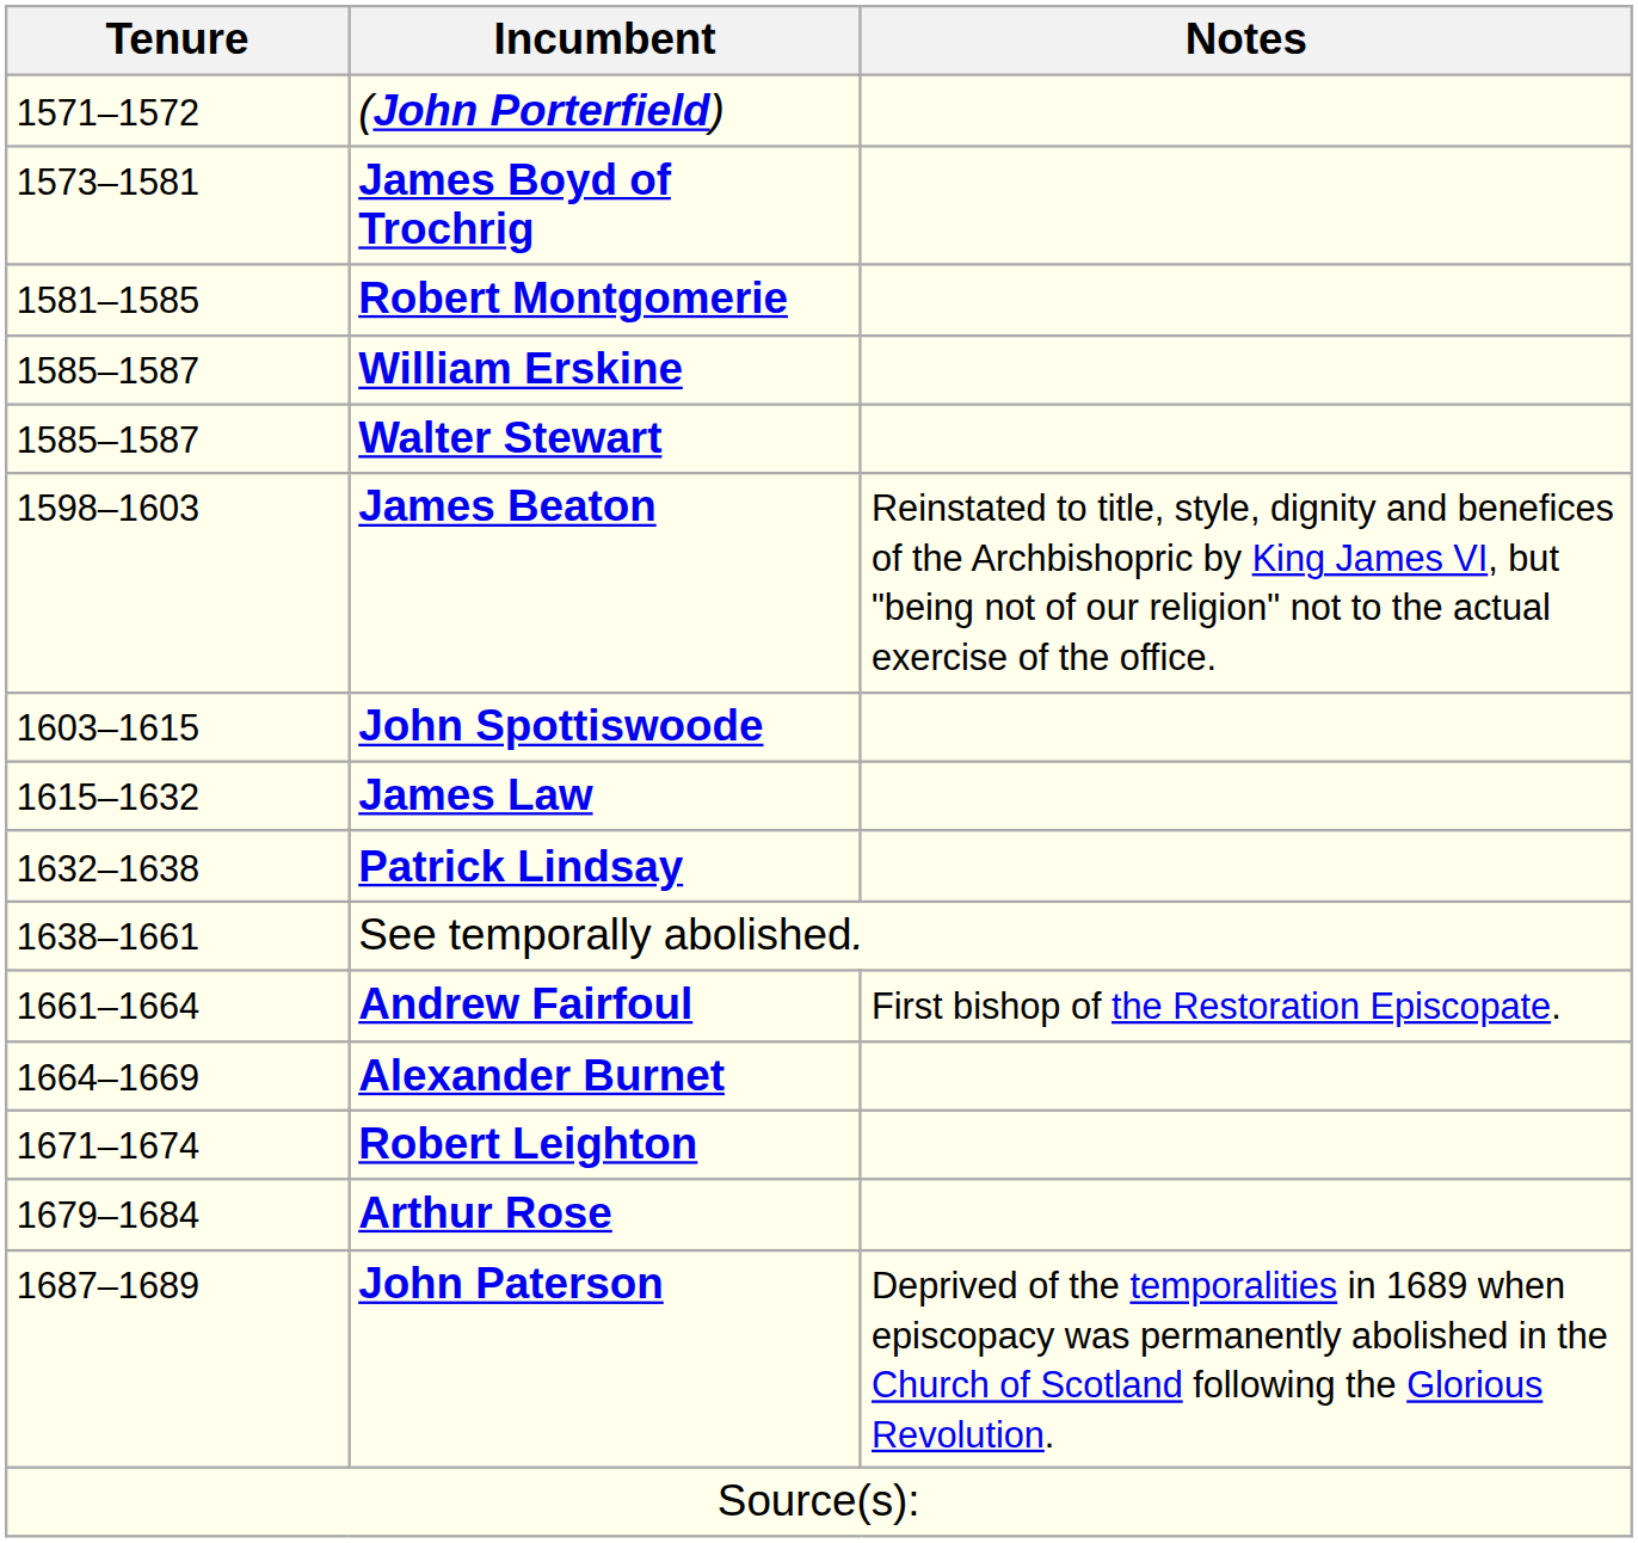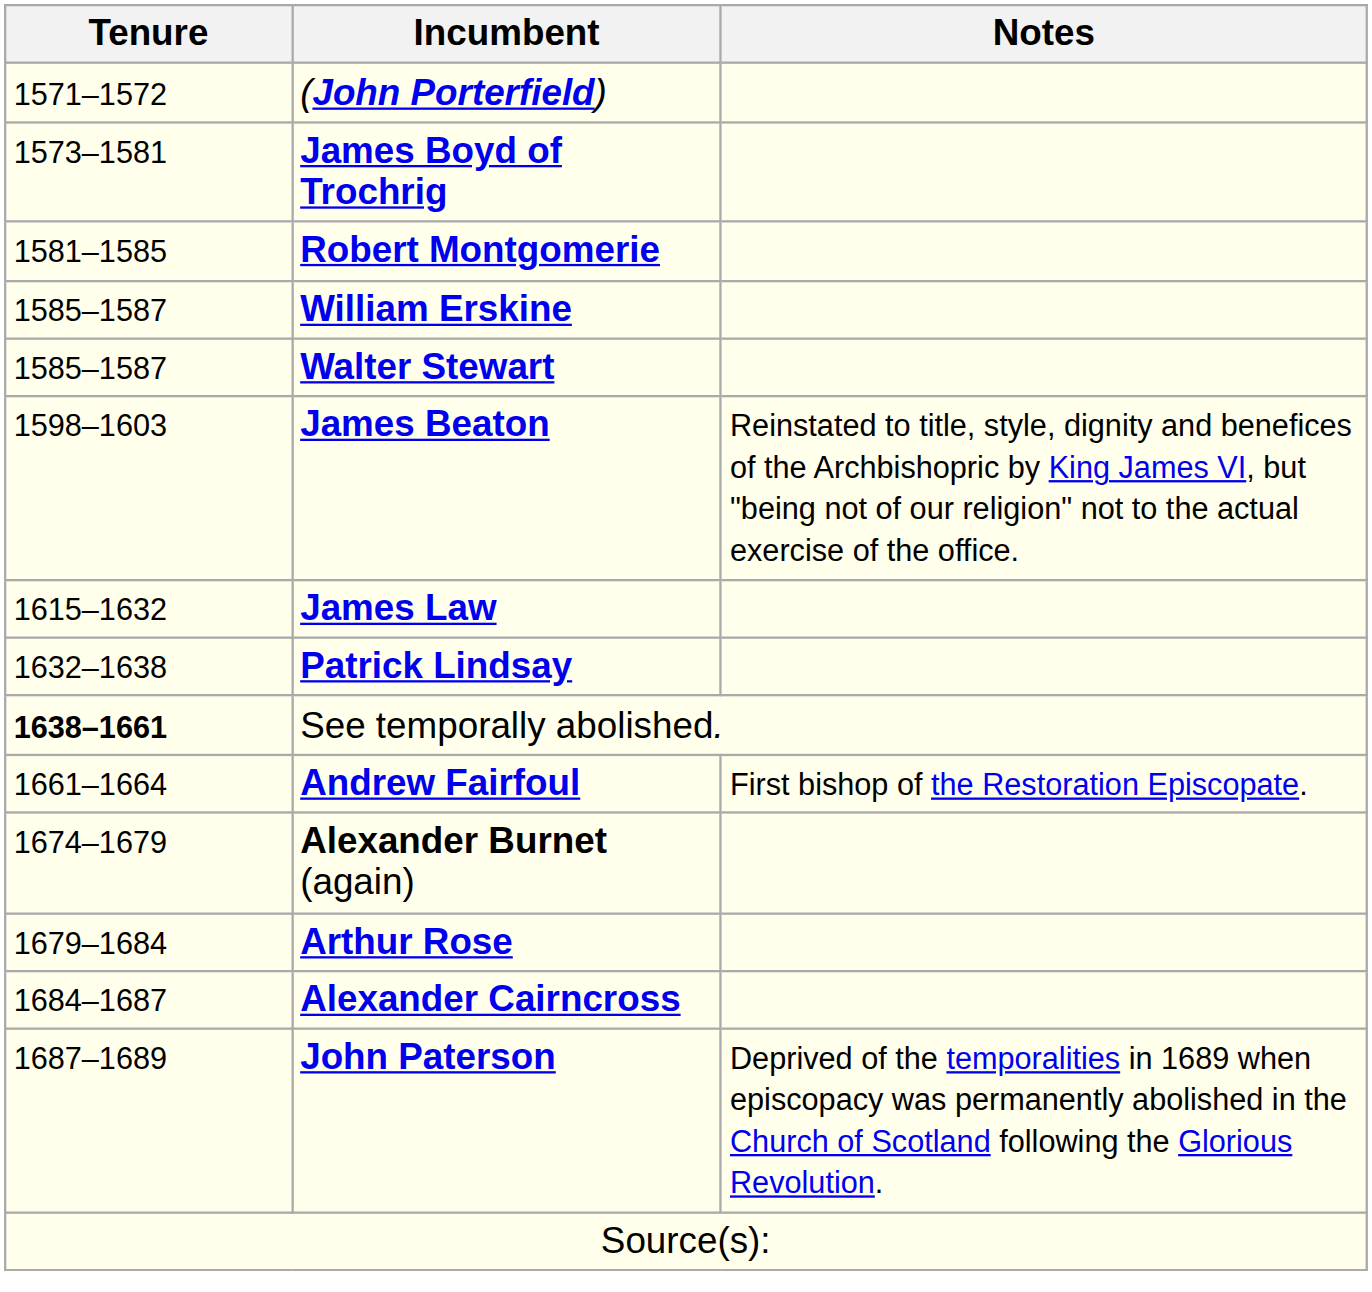- row: 1603–1615 | John Spottiswoode
See temporally abolished. | Tenure: normal -> bold
- row: 1664–1669 | Alexander Burnet
- row: 1671–1674 | Robert Leighton
+ row: 1674–1679 | Alexander Burnet (again)
+ row: 1684–1687 | Alexander Cairncross
